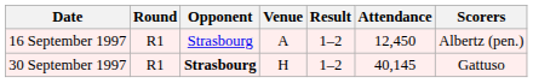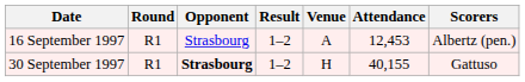columns swapped: Venue <-> Result
16 September 1997 | Attendance: 12,450 -> 12,453
30 September 1997 | Attendance: 40,145 -> 40,155
